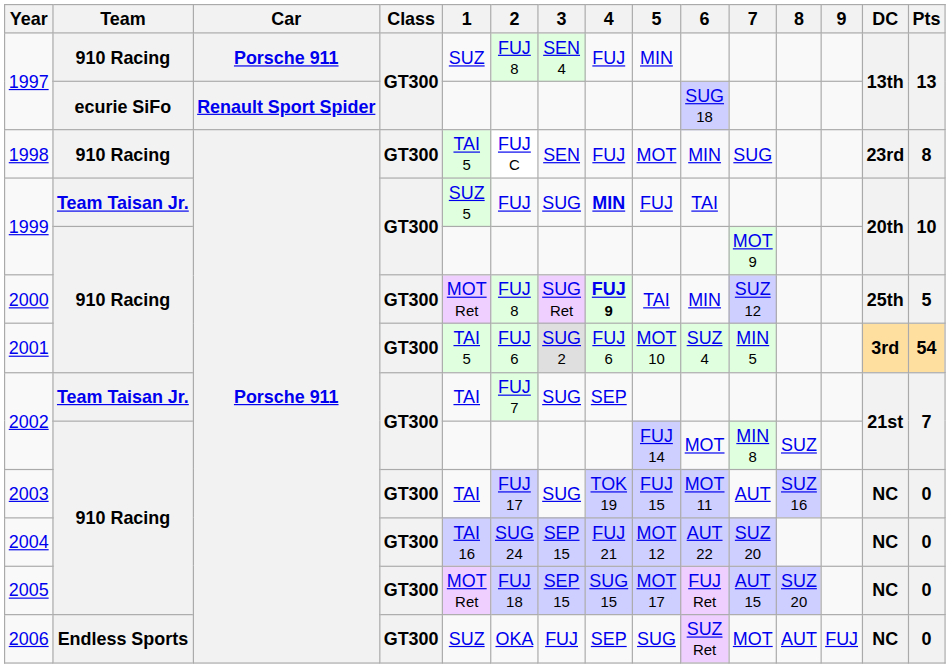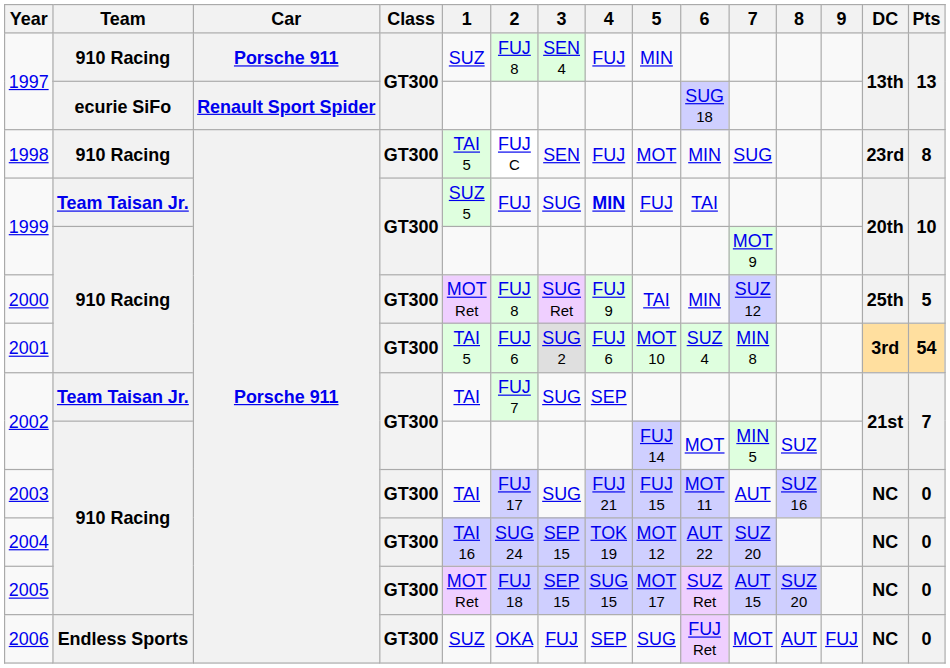2000 | 4: bold -> normal
2001 | 7: MIN 5 -> MIN 8
2002 / 910 Racing | 7: MIN 8 -> MIN 5
2003 | 4: TOK 19 -> FUJ 21
2004 | 4: FUJ 21 -> TOK 19
2005 | 6: FUJ Ret -> SUZ Ret
2006 | 6: SUZ Ret -> FUJ Ret
